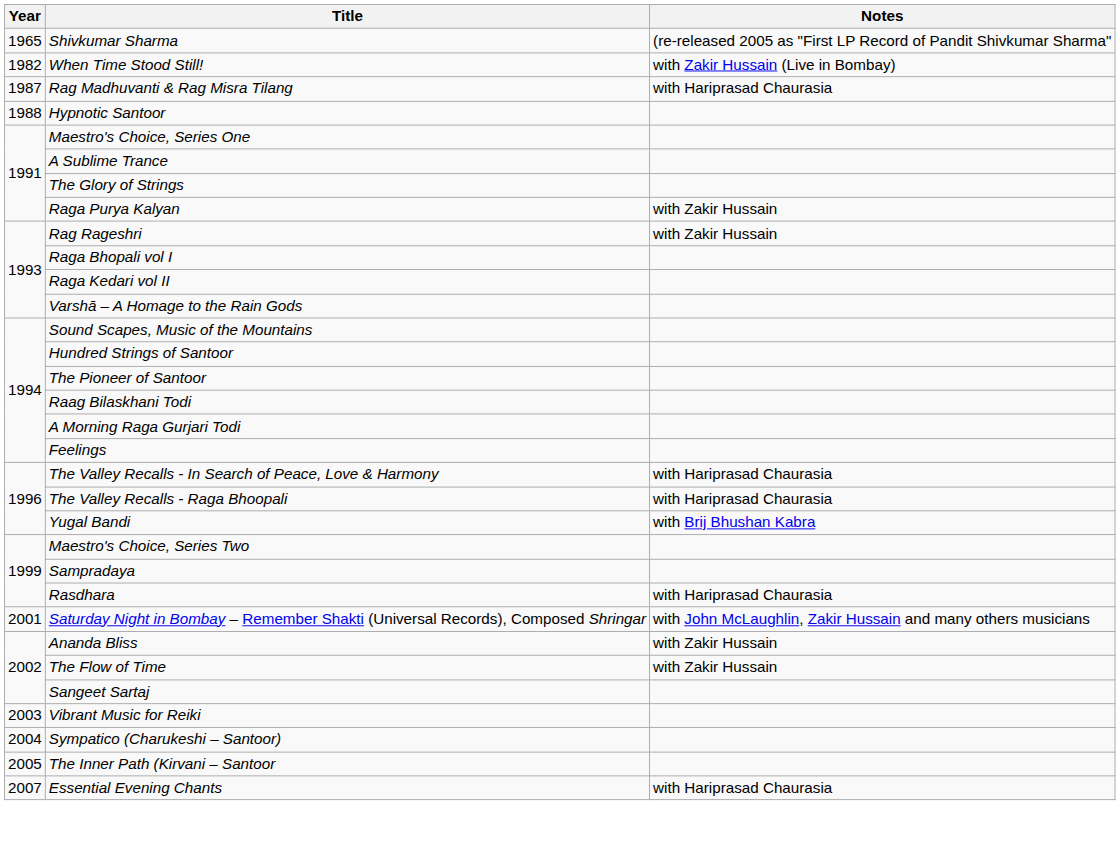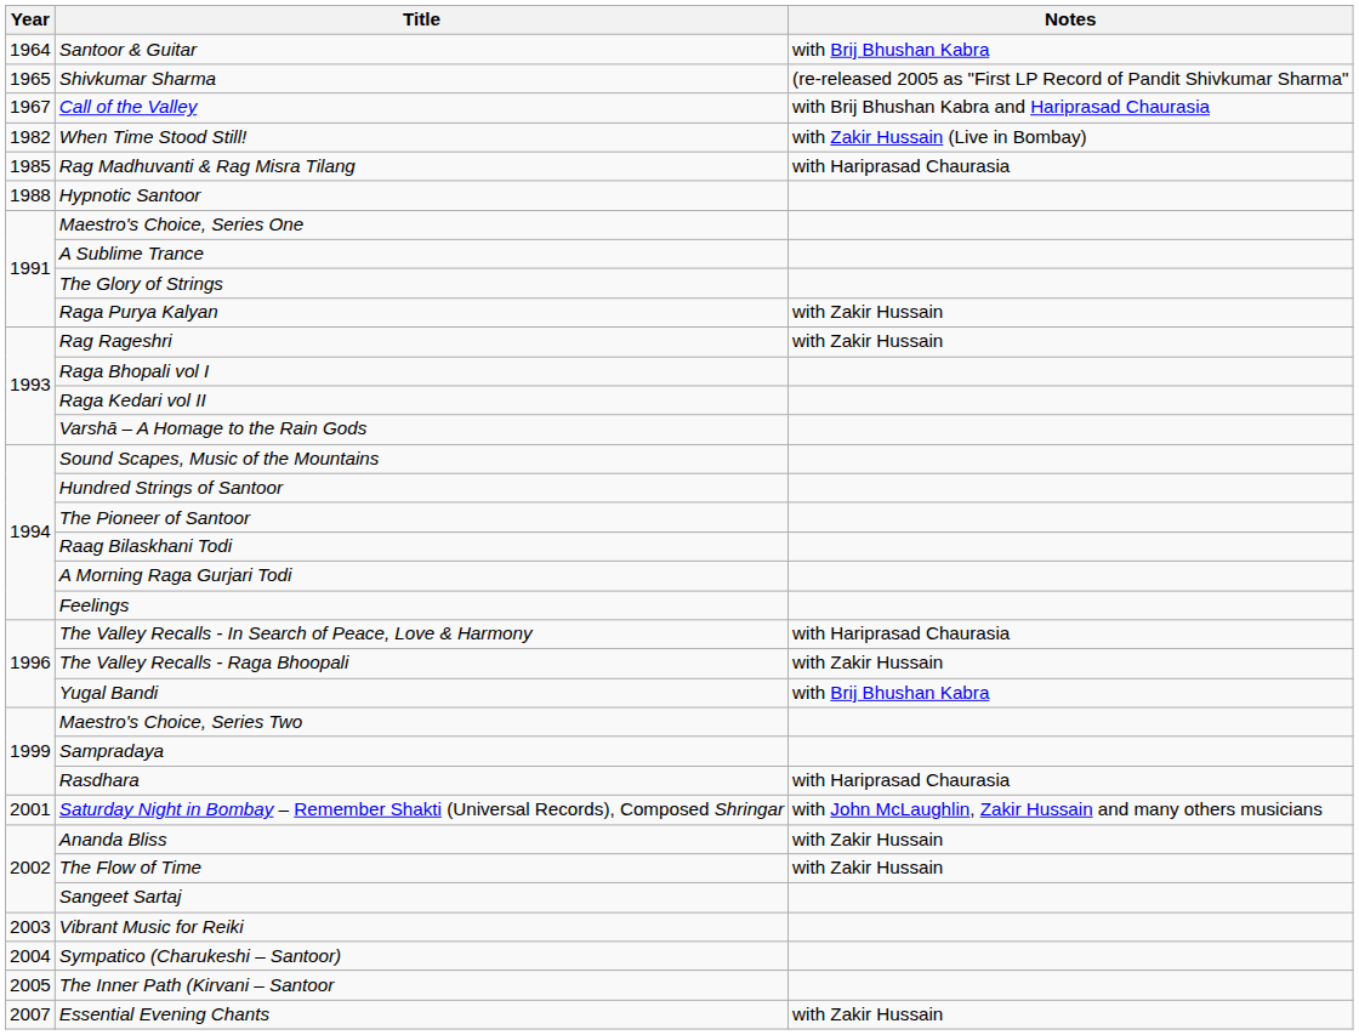+ row: 1964 | Santoor & Guitar | with Brij Bhushan Kabra
+ row: 1967 | Call of the Valley | with Brij Bhushan Kabra and Hariprasad Chaurasia
Rag Madhuvanti & Rag Misra Tilang | Year: 1987 -> 1985
The Valley Recalls - Raga Bhoopali | Notes: with Hariprasad Chaurasia -> with Zakir Hussain
Essential Evening Chants | Notes: with Hariprasad Chaurasia -> with Zakir Hussain
